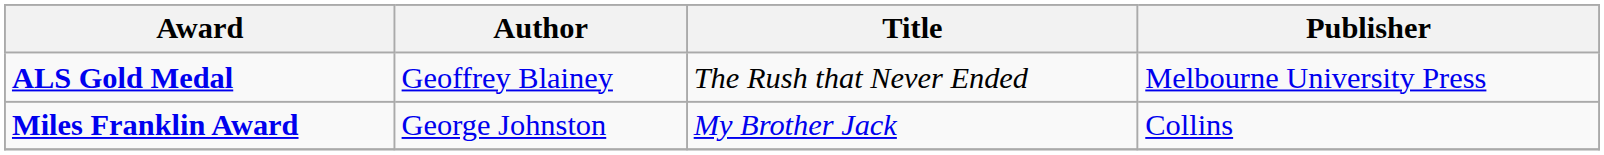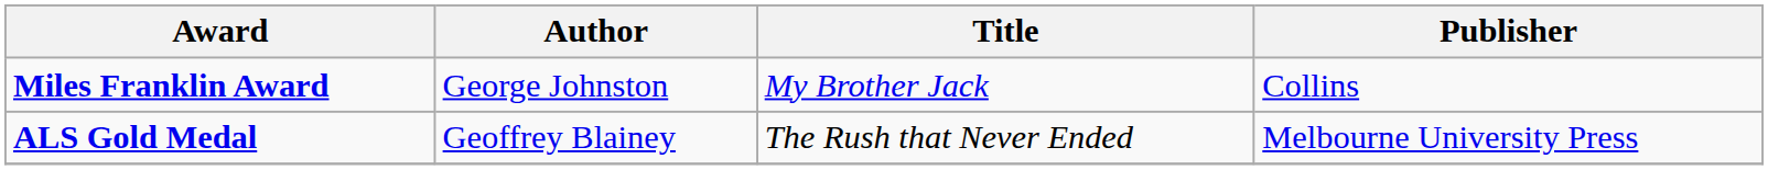rows swapped: ALS Gold Medal <-> Miles Franklin Award
